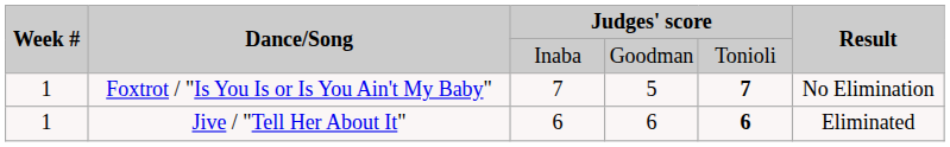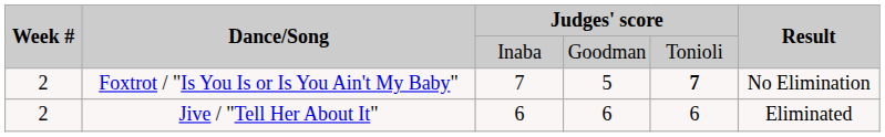Foxtrot / "Is You Is or Is You Ain't My Baby" | Week #: 1 -> 2
Jive / "Tell Her About It" | Week #: 1 -> 2
Jive / "Tell Her About It" | column 5: bold -> normal
